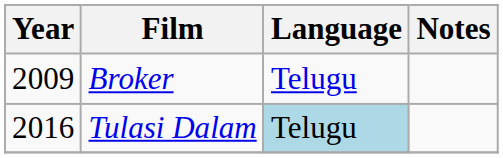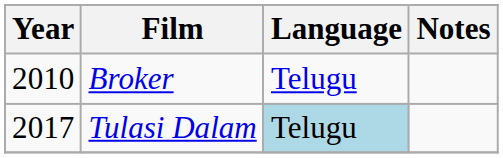Broker | Year: 2009 -> 2010
Tulasi Dalam | Year: 2016 -> 2017
